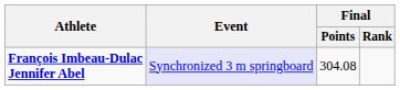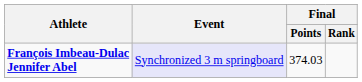François Imbeau-Dulac Jennifer Abel | Final / Points: 304.08 -> 374.03
